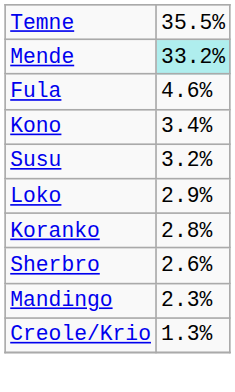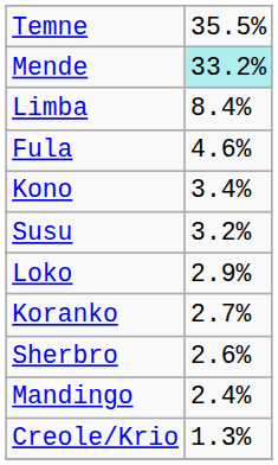+ row: Limba | 8.4%
Koranko | column 2: 2.8% -> 2.7%
Mandingo | column 2: 2.3% -> 2.4%
